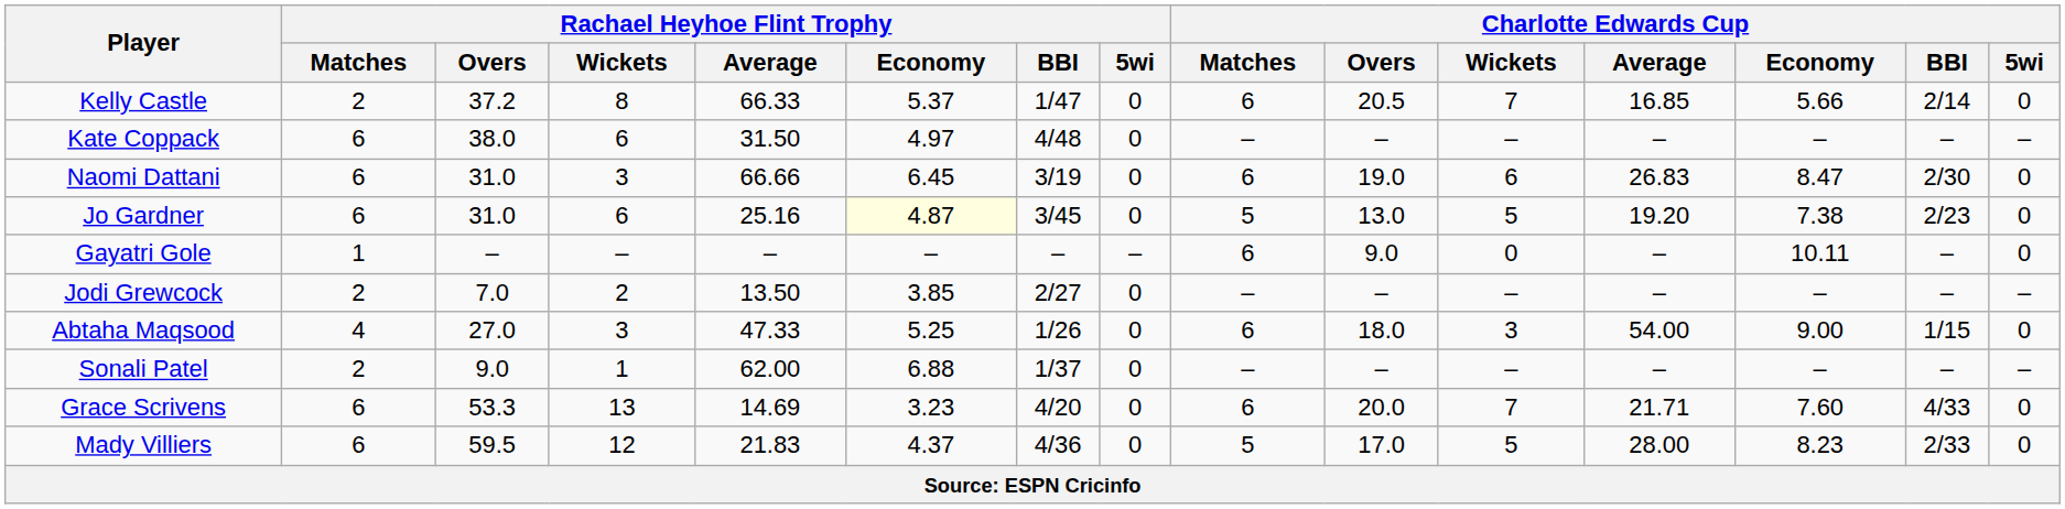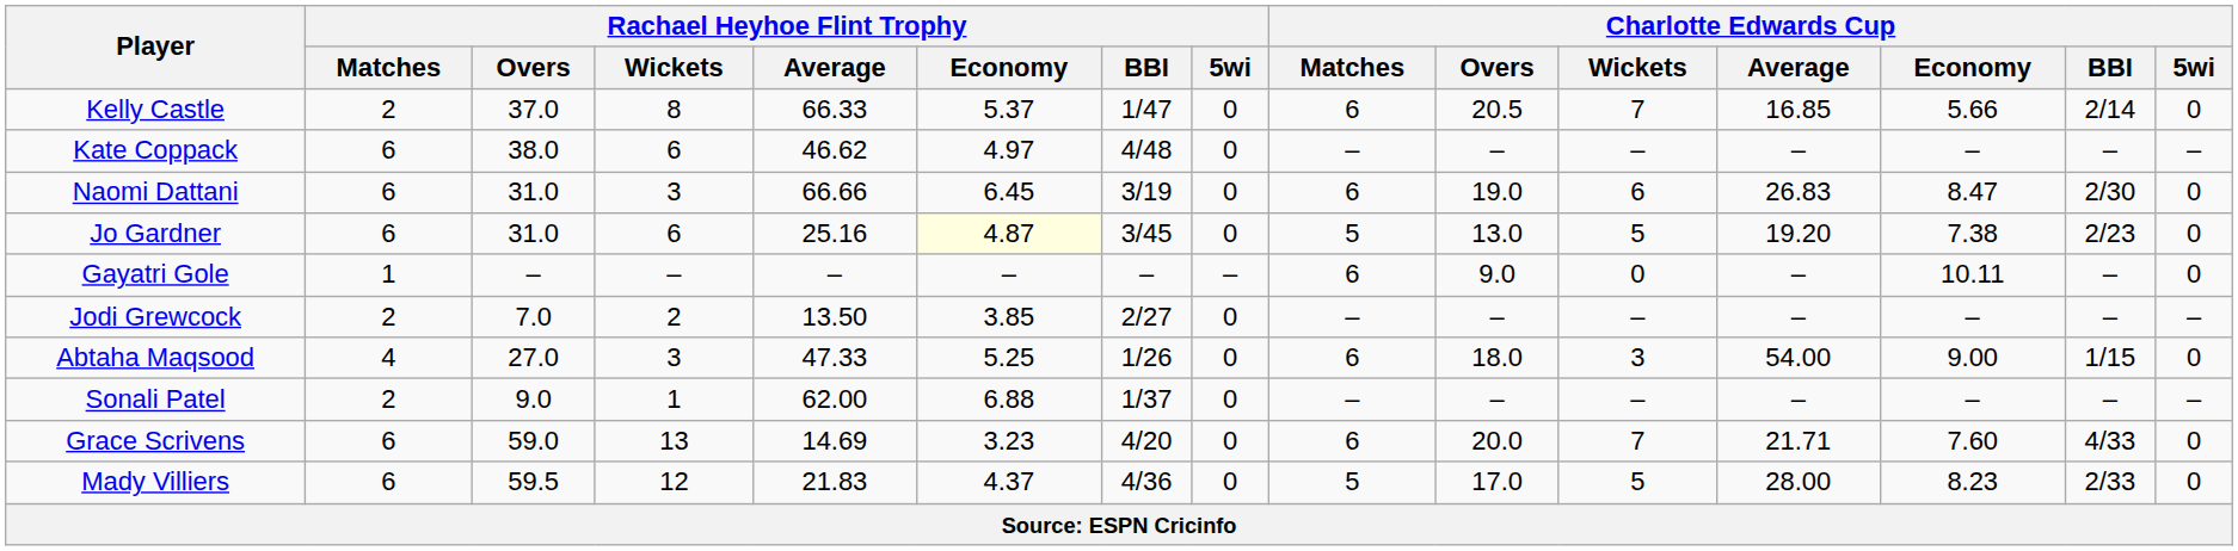Kelly Castle | Rachael Heyhoe Flint Trophy / Overs: 37.2 -> 37.0
Kate Coppack | Rachael Heyhoe Flint Trophy / Average: 31.50 -> 46.62
Grace Scrivens | Rachael Heyhoe Flint Trophy / Overs: 53.3 -> 59.0
